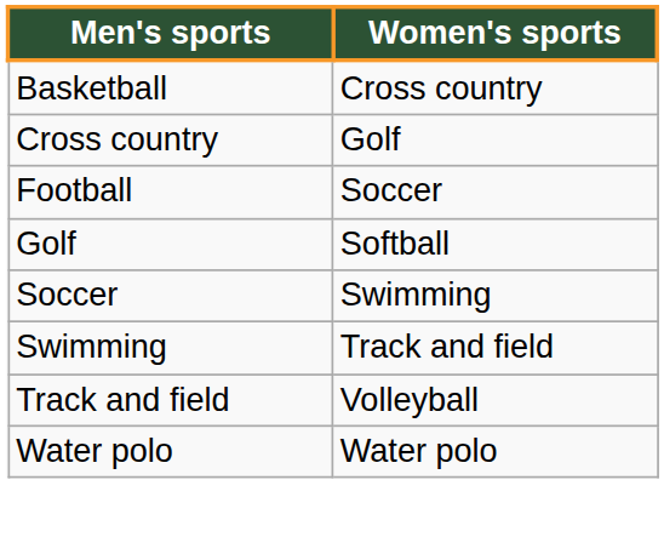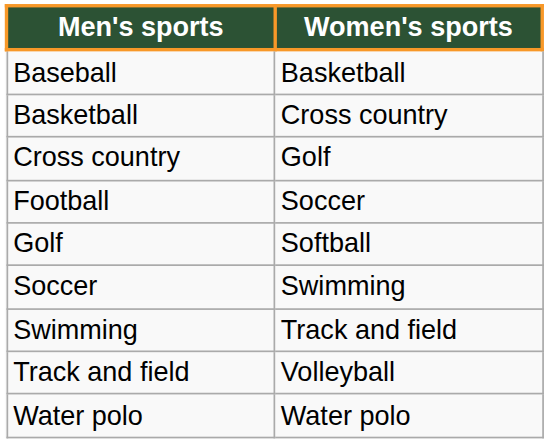+ row: Baseball | Basketball
